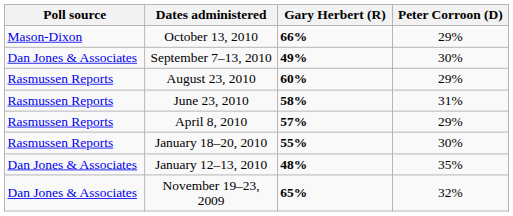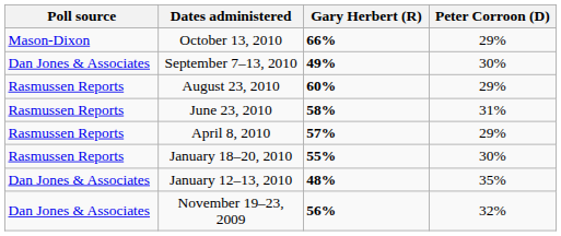November 19–23, 2009 | Gary Herbert (R): 65% -> 56%
